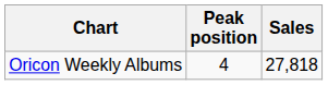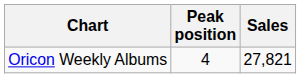Oricon Weekly Albums | Sales: 27,818 -> 27,821
